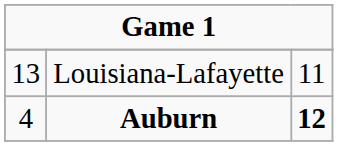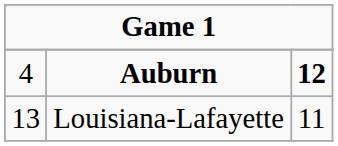rows swapped: Louisiana-Lafayette <-> Auburn
